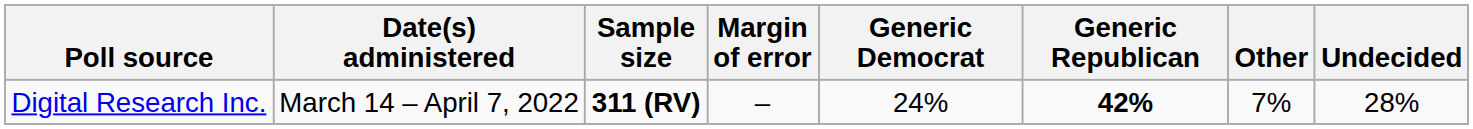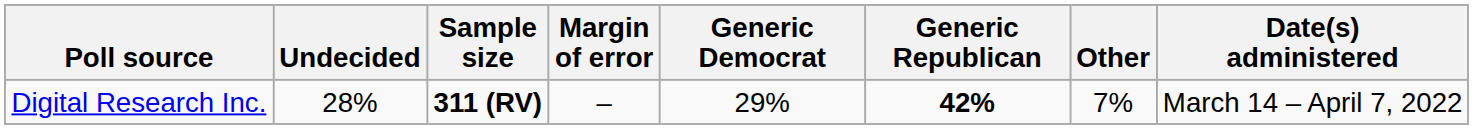columns swapped: Date(s) administered <-> Undecided
Digital Research Inc. | Generic Democrat: 24% -> 29%
